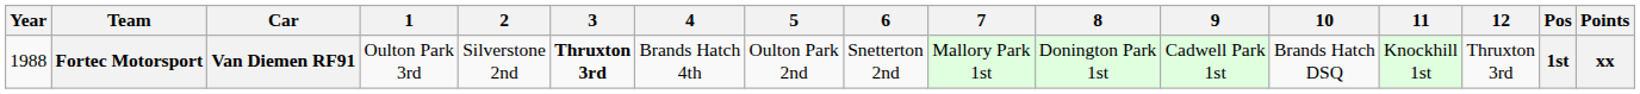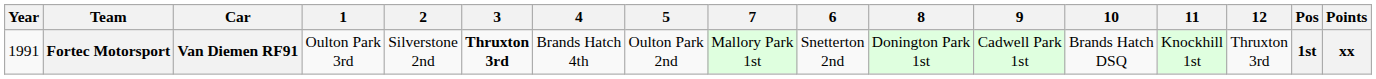columns swapped: 6 <-> 7
Fortec Motorsport | Year: 1988 -> 1991
